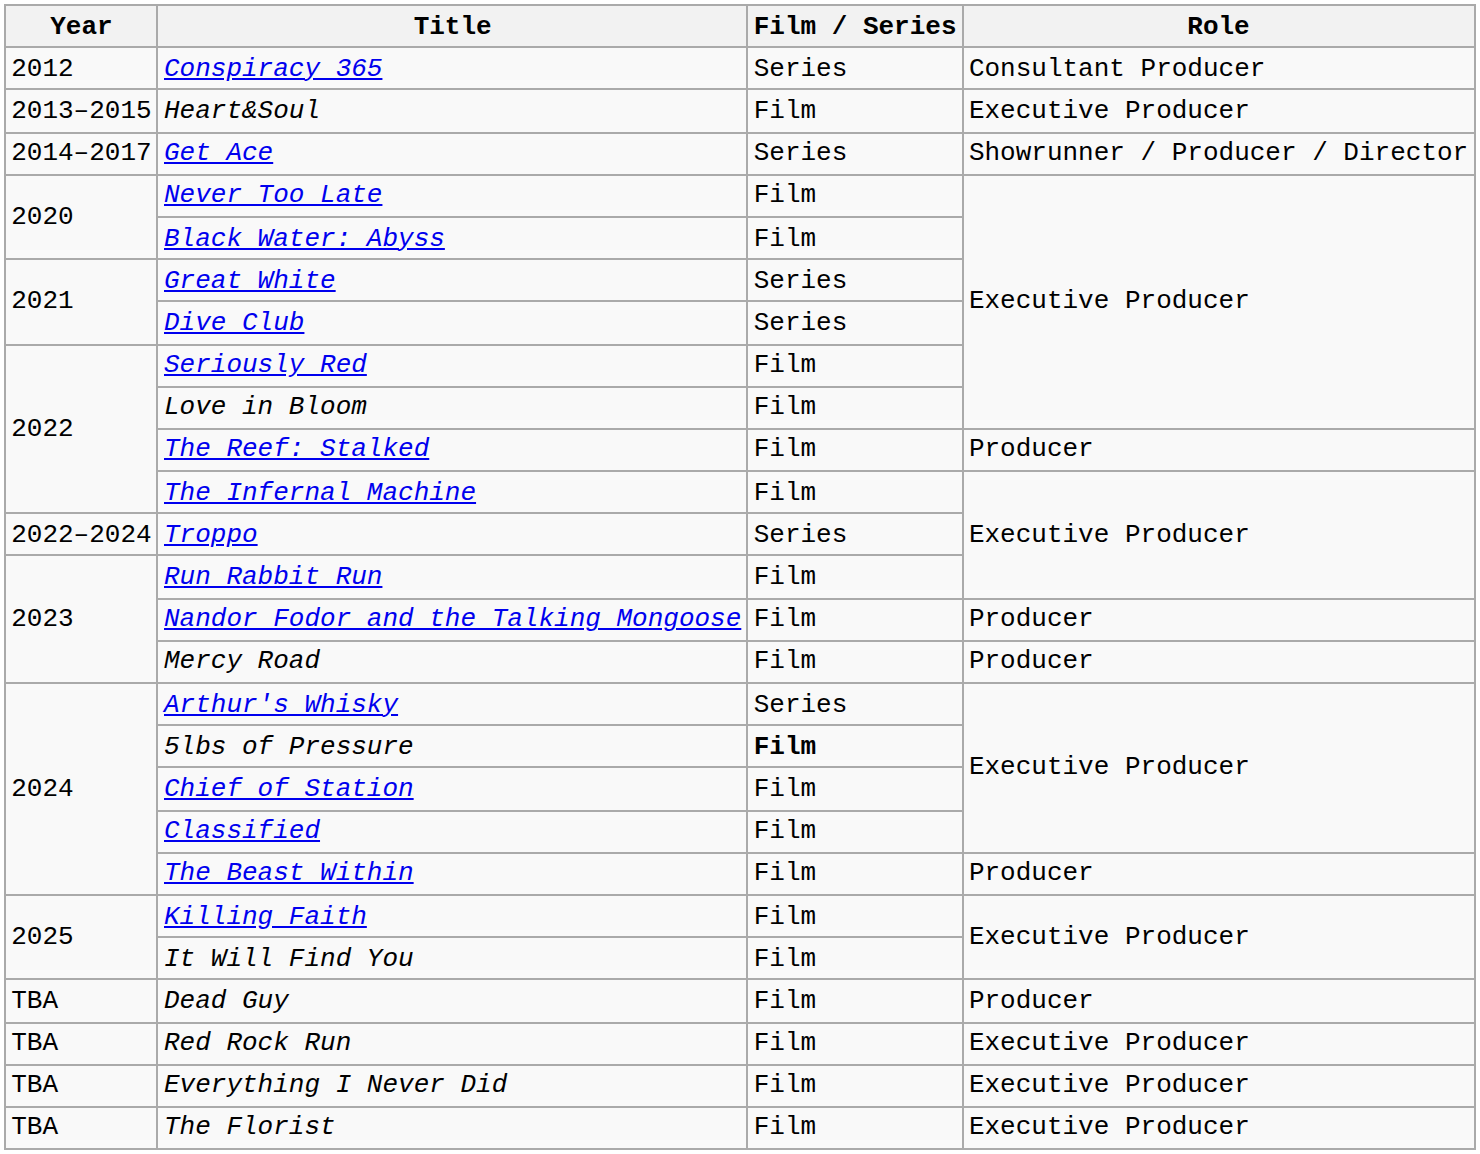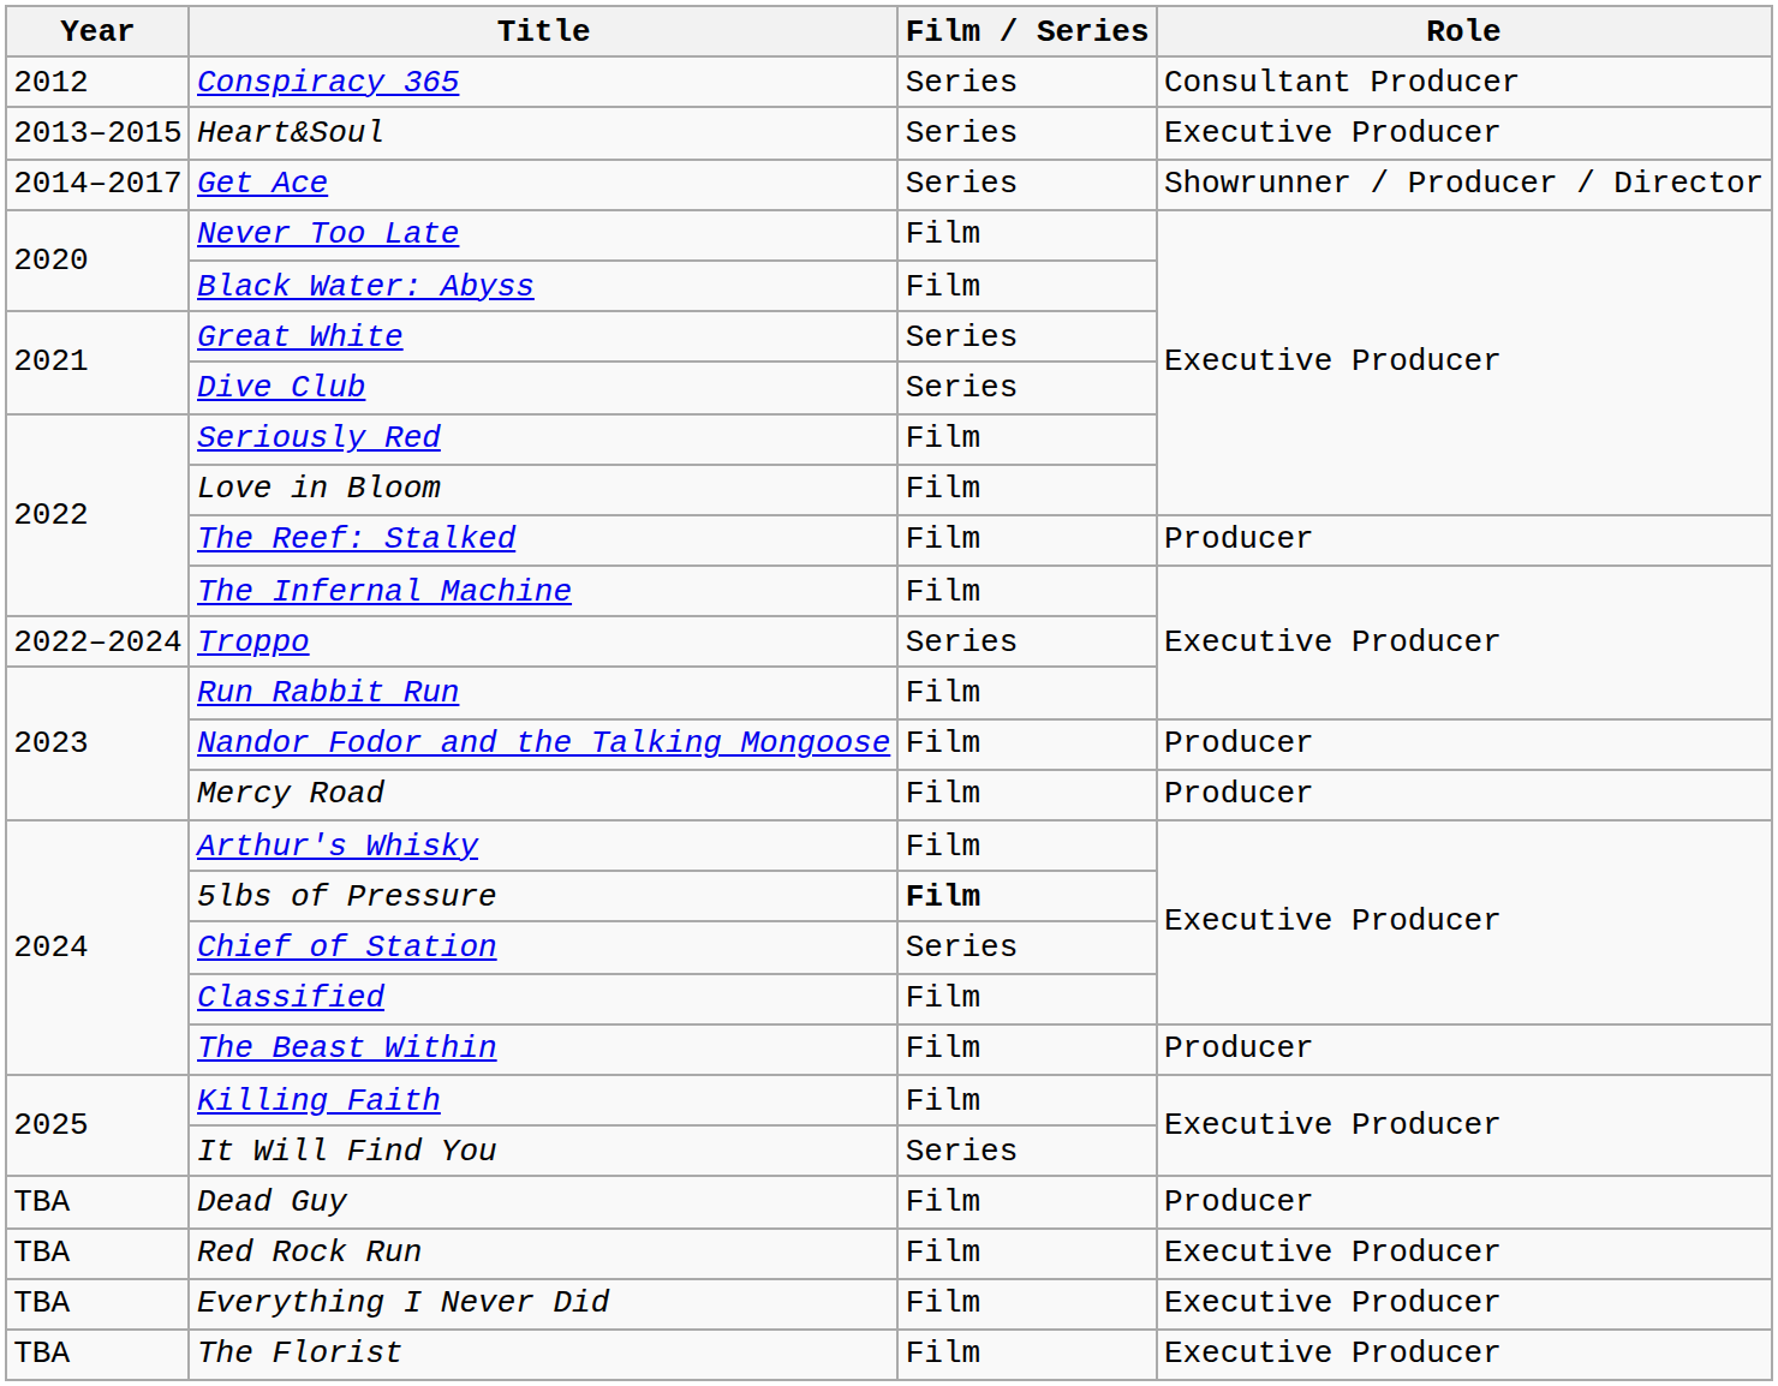Heart&Soul | Film / Series: Film -> Series
Arthur's Whisky | Film / Series: Series -> Film
Chief of Station | Film / Series: Film -> Series
It Will Find You | Film / Series: Film -> Series
